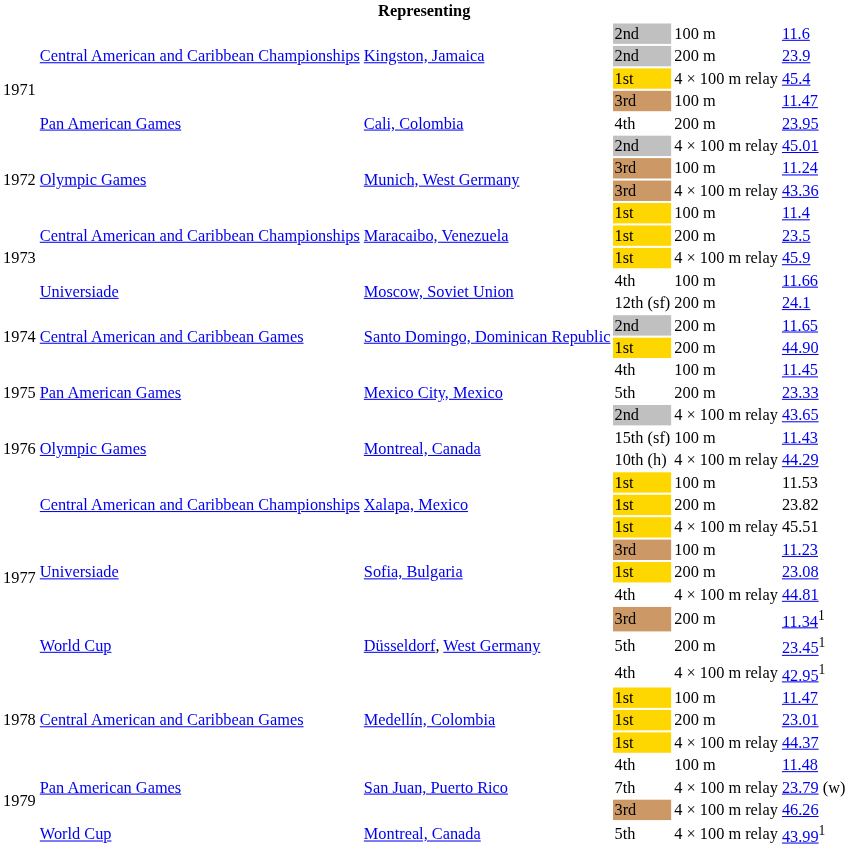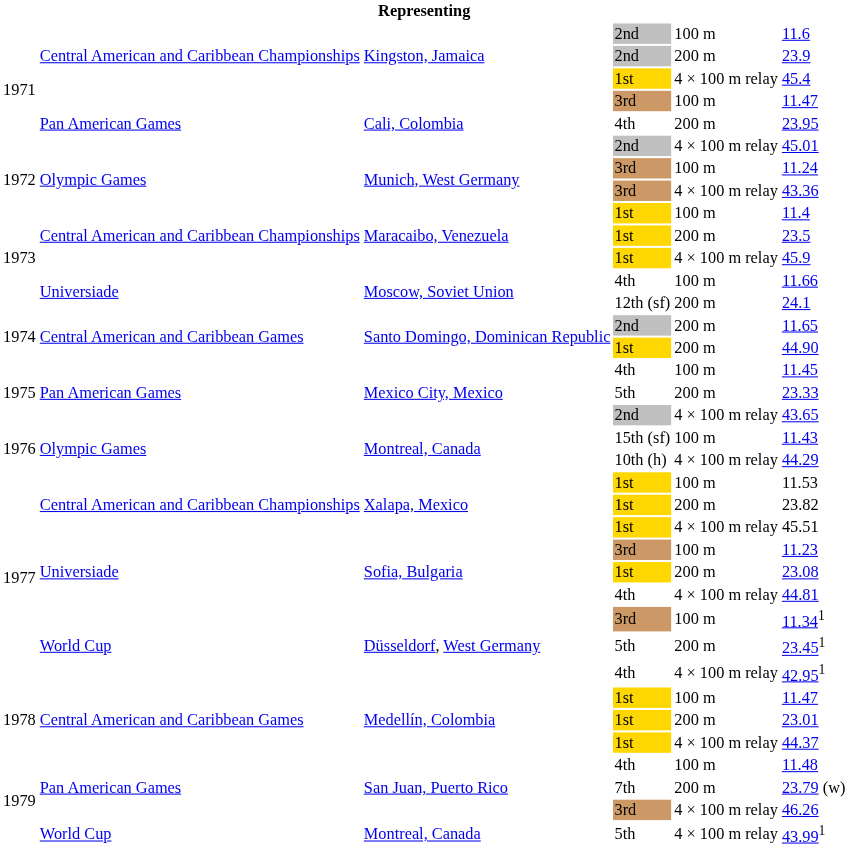Düsseldorf, West Germany / 3rd | column 5: 200 m -> 100 m
San Juan, Puerto Rico / 7th | column 5: 4 × 100 m relay -> 200 m
